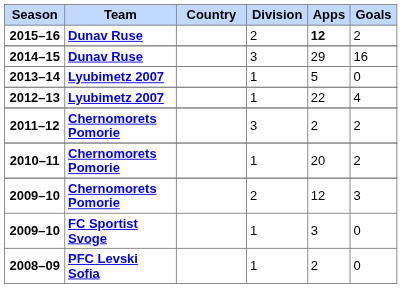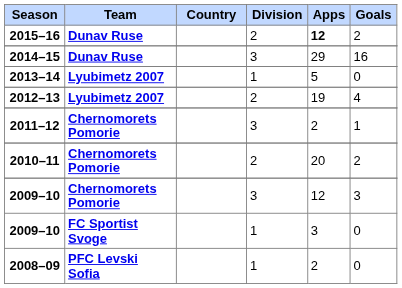2012–13 | Division: 1 -> 2
2012–13 | Apps: 22 -> 19
2011–12 | Goals: 2 -> 1
2010–11 | Division: 1 -> 2
2009–10 / Chernomorets Pomorie | Division: 2 -> 3
